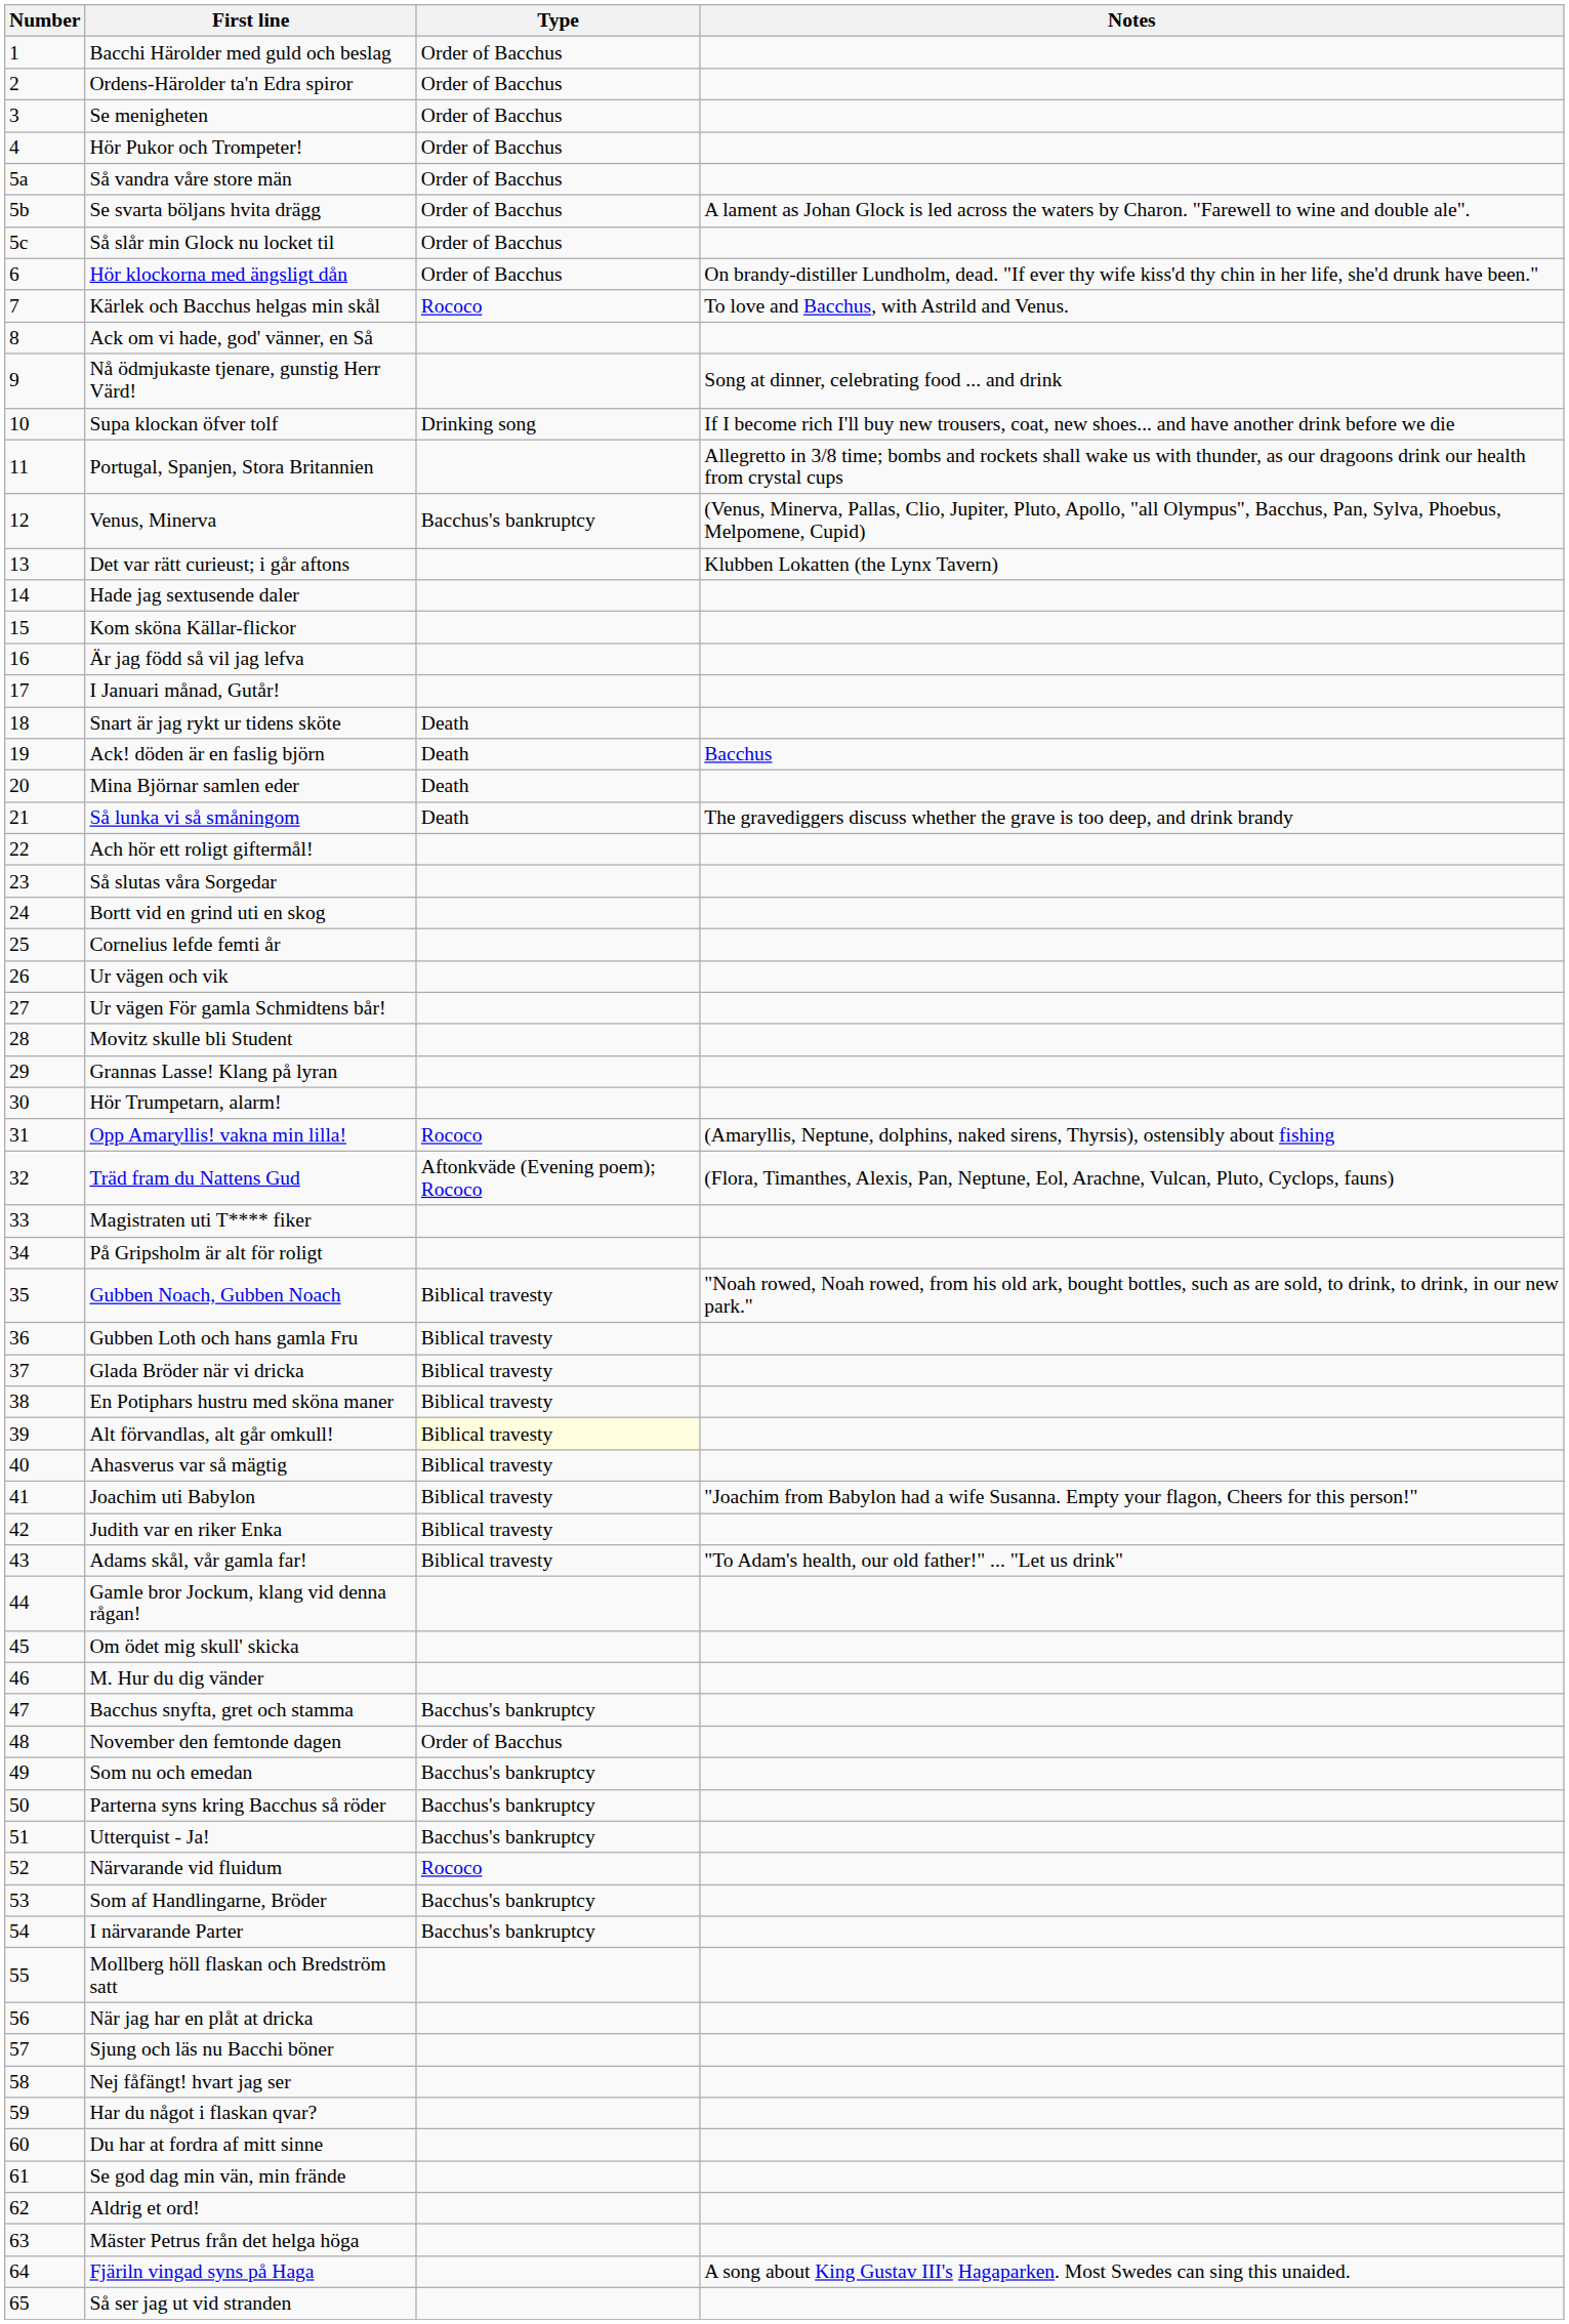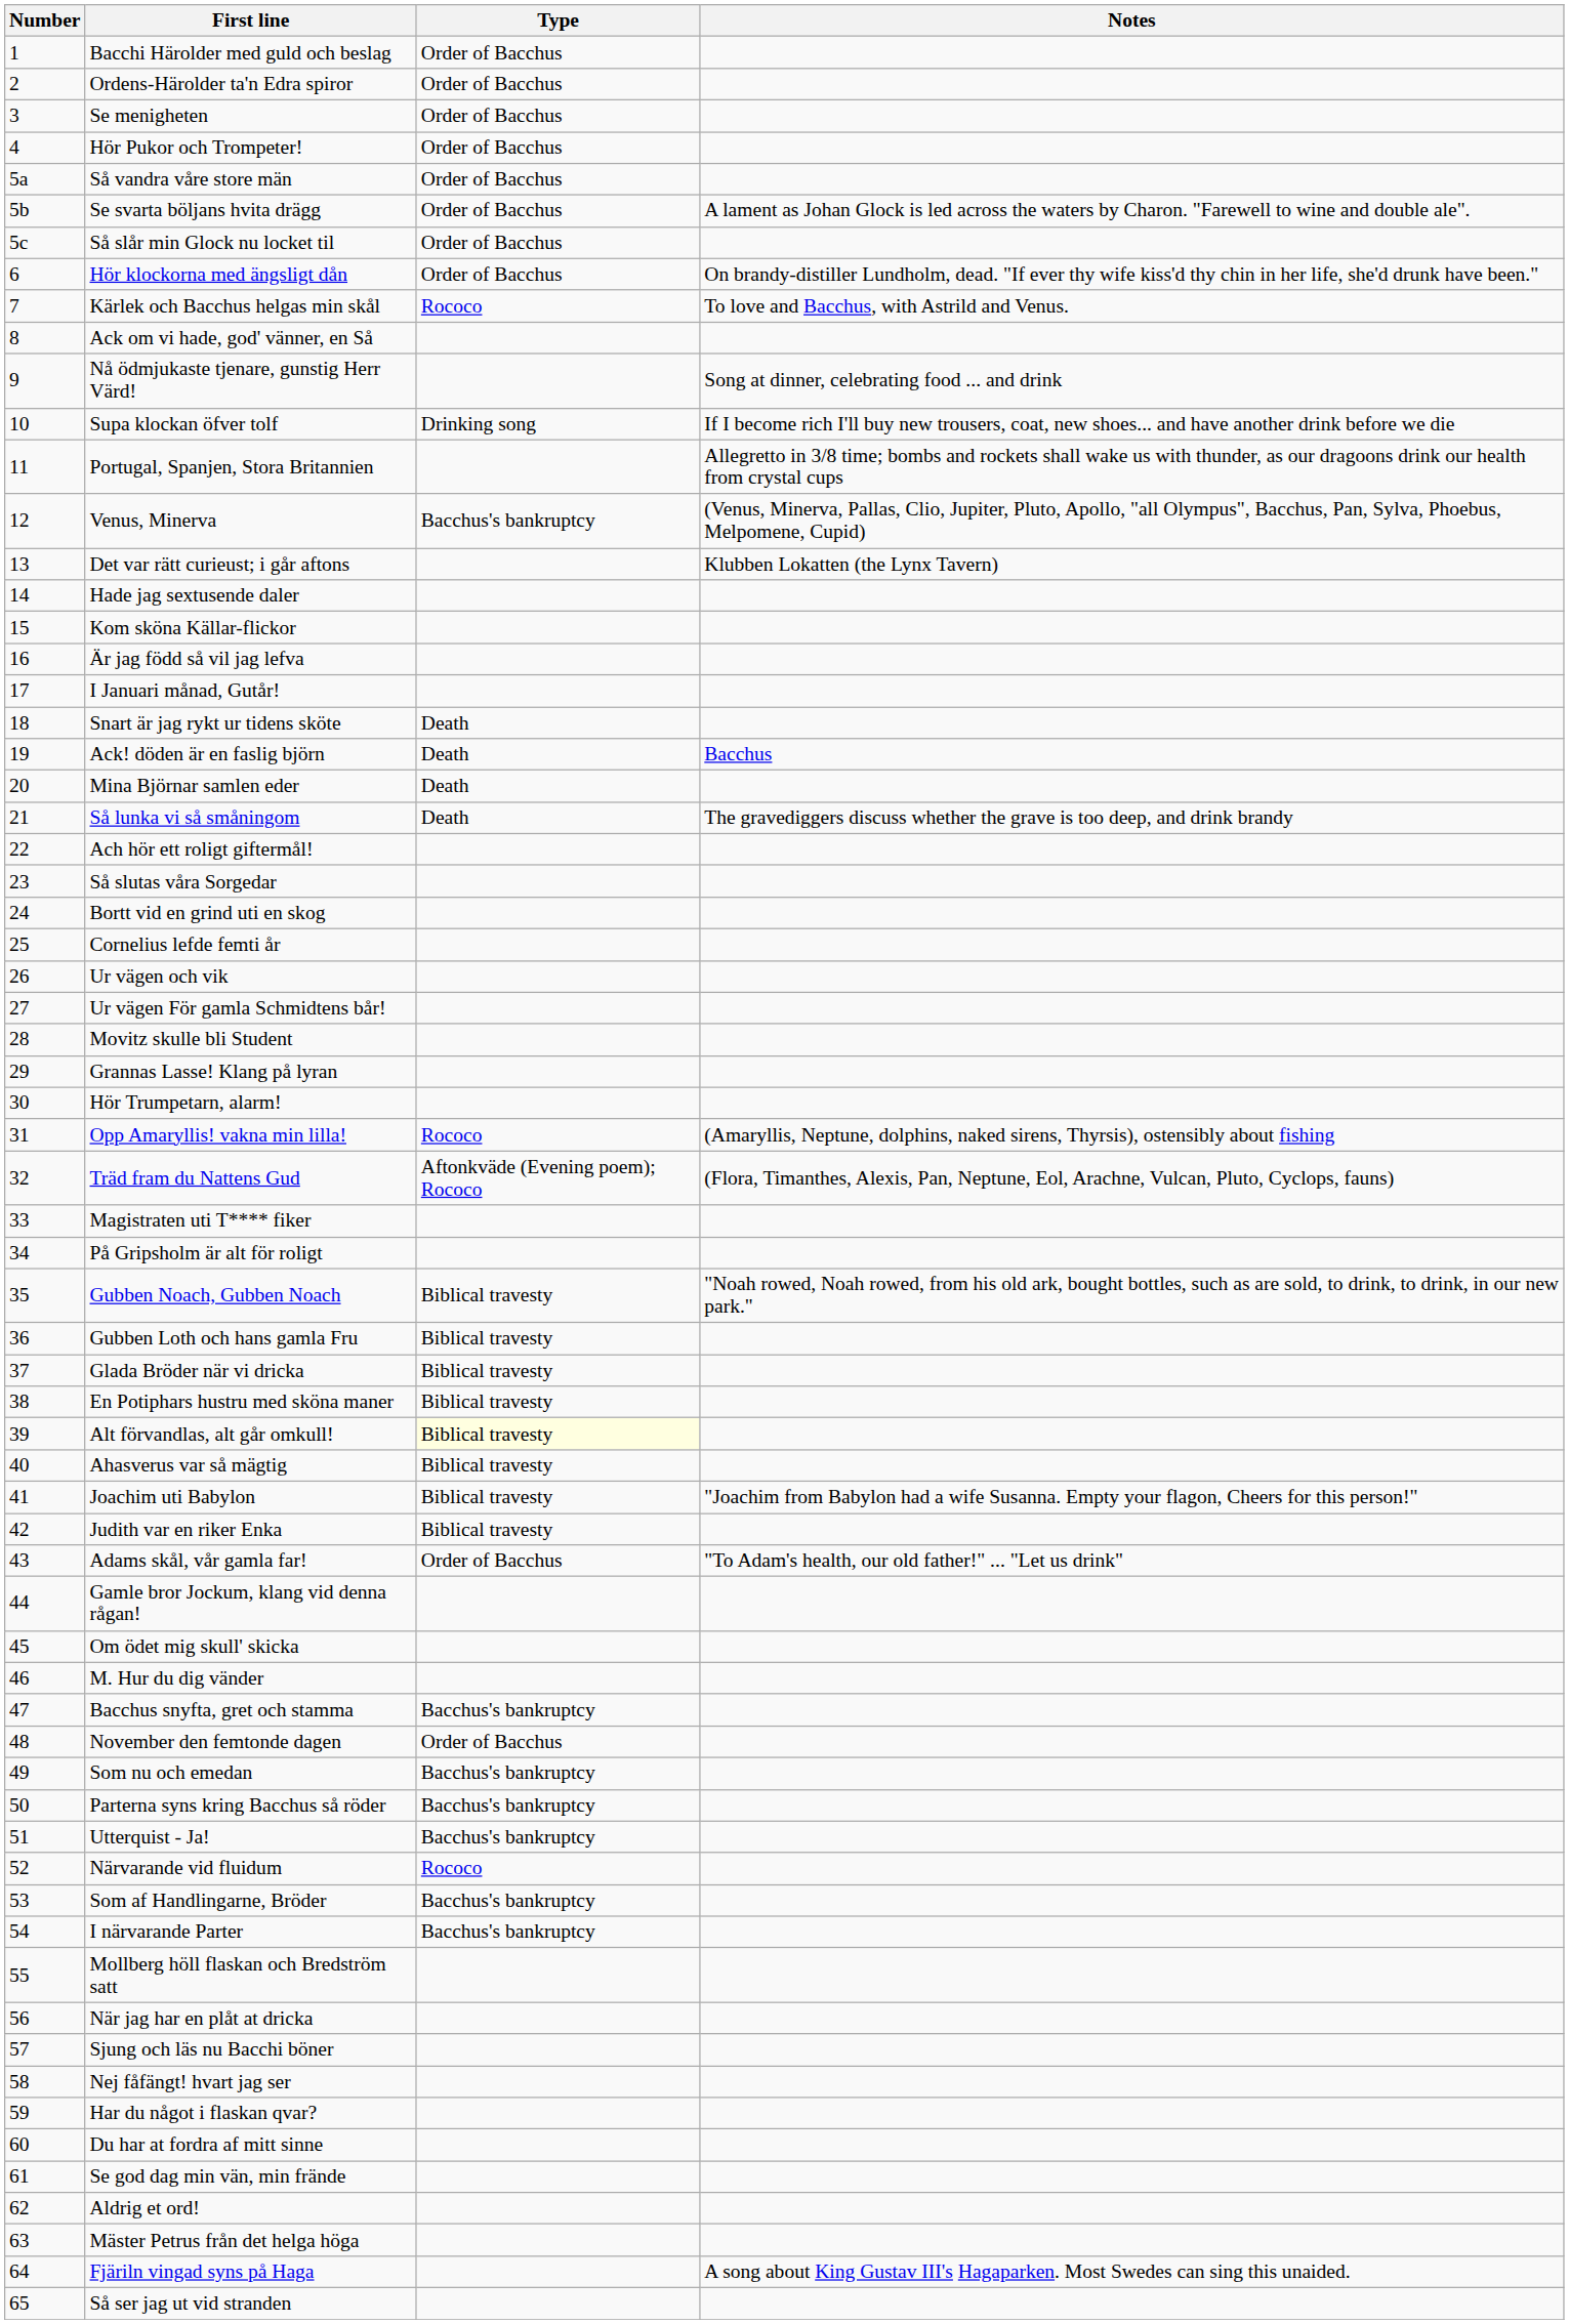Adams skål, vår gamla far! | Type: Biblical travesty -> Order of Bacchus
